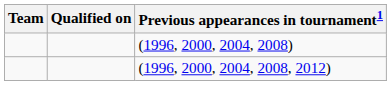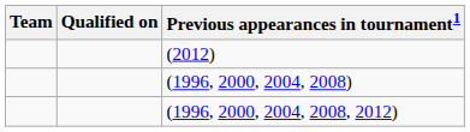+ row: (2012)
